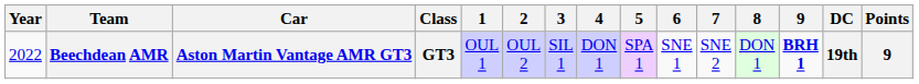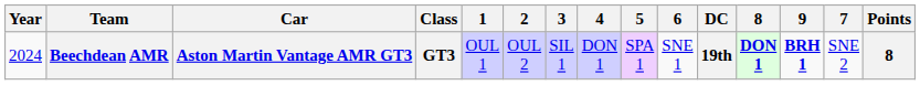columns swapped: 7 <-> DC
Beechdean AMR | Year: 2022 -> 2024
Beechdean AMR | 8: normal -> bold
Beechdean AMR | Points: 9 -> 8
